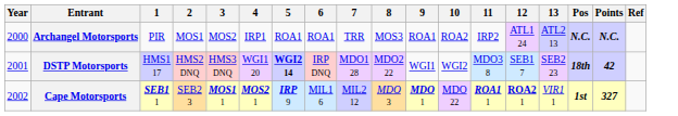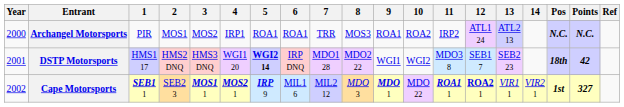+ column: 14 | VIR2 1
